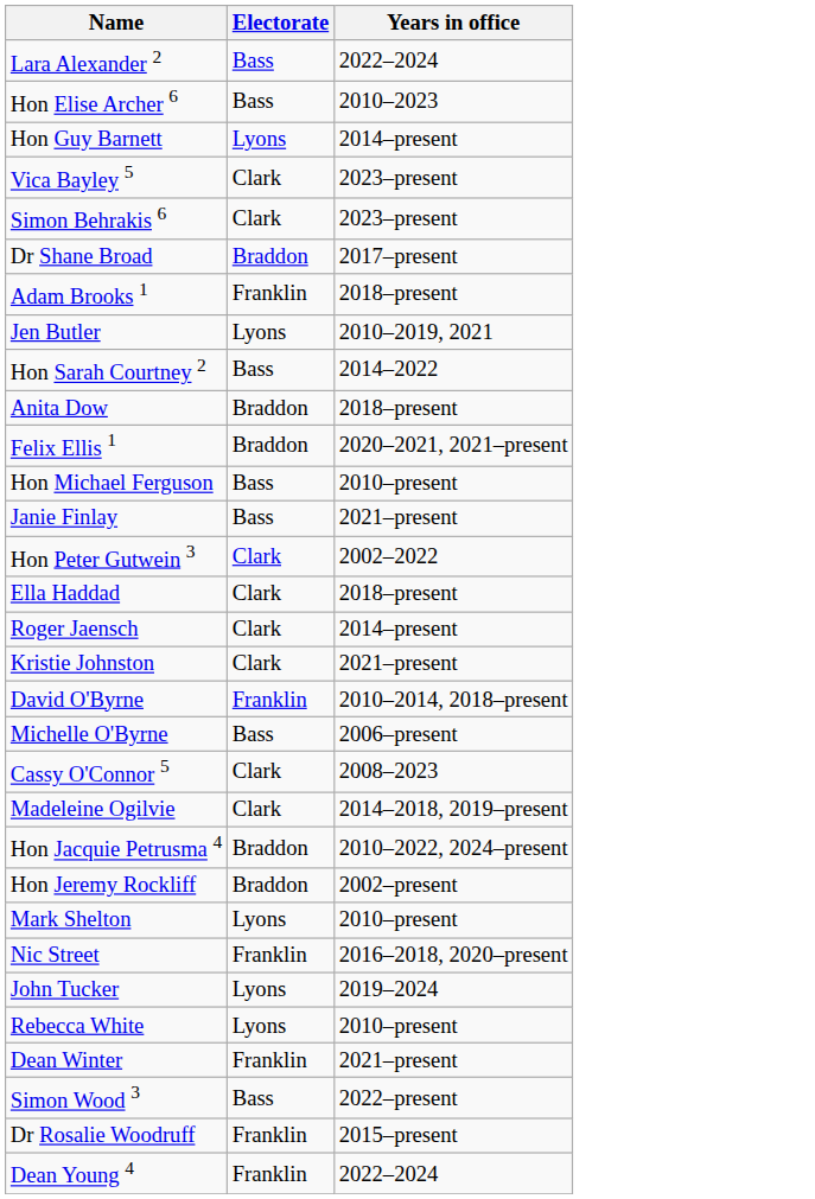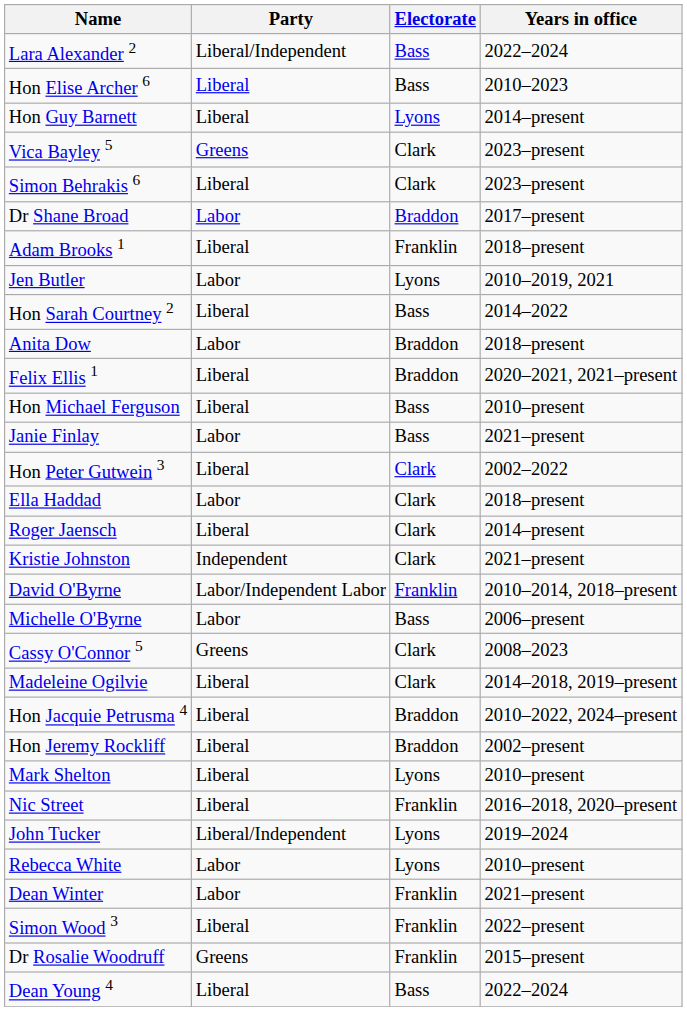+ column: Party | Liberal/Independent | Liberal | Liberal | Greens | Liberal | Labor | Liberal | Labor | Liberal | Labor | Liberal | Liberal | Labor | Liberal | Labor | Liberal | Independent | Labor/Independent Labor | Labor | Greens | Liberal | Liberal | Liberal | Liberal | Liberal | Liberal/Independent | Labor | Labor | Liberal | Greens | Liberal
Simon Wood 3 | Electorate: Bass -> Franklin
Dean Young 4 | Electorate: Franklin -> Bass
